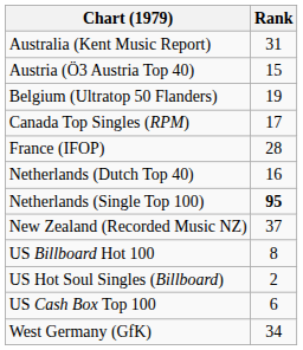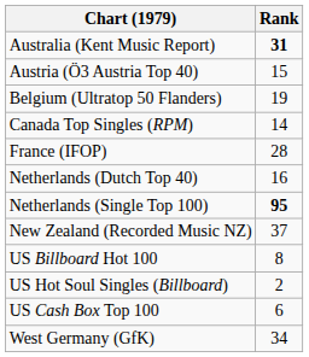Australia (Kent Music Report) | Rank: normal -> bold
Canada Top Singles (RPM) | Rank: 17 -> 14
